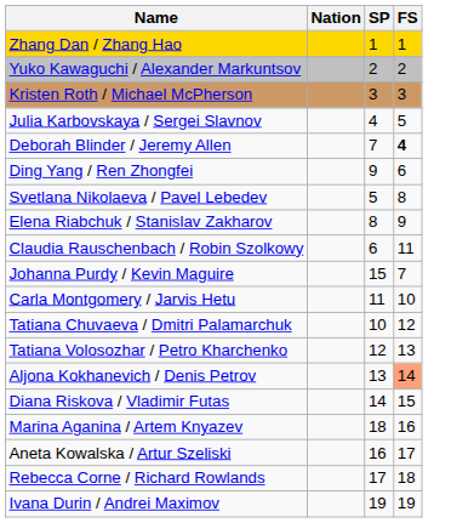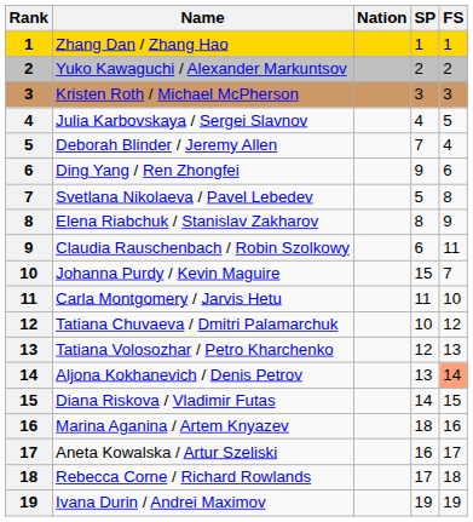+ column: Rank | 1 | 2 | 3 | 4 | 5 | 6 | 7 | 8 | 9 | 10 | 11 | 12 | 13 | 14 | 15 | 16 | 17 | 18 | 19
Deborah Blinder / Jeremy Allen | FS: bold -> normal
